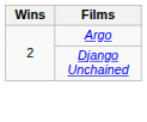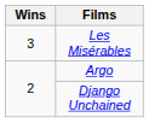+ row: 3 | Les Misérables
